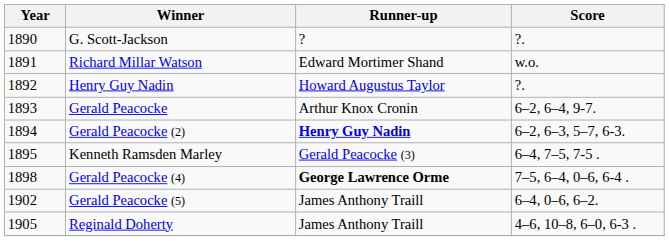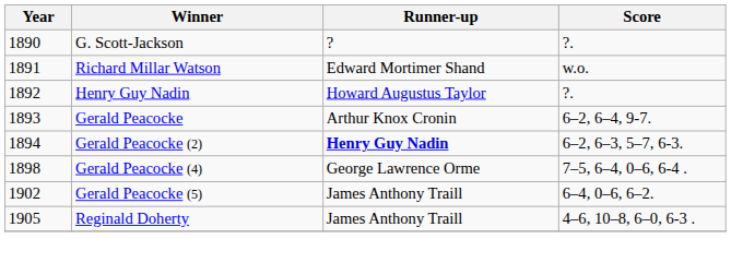- row: 1895 | Kenneth Ramsden Marley | Gerald Peacocke (3) | 6–4, 7–5, 7-5 .
Gerald Peacocke (4) | Runner-up: bold -> normal
